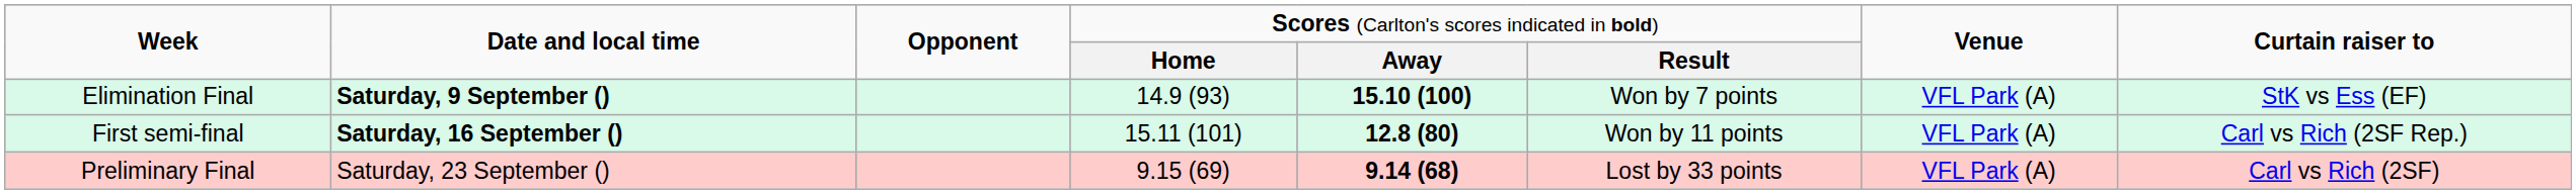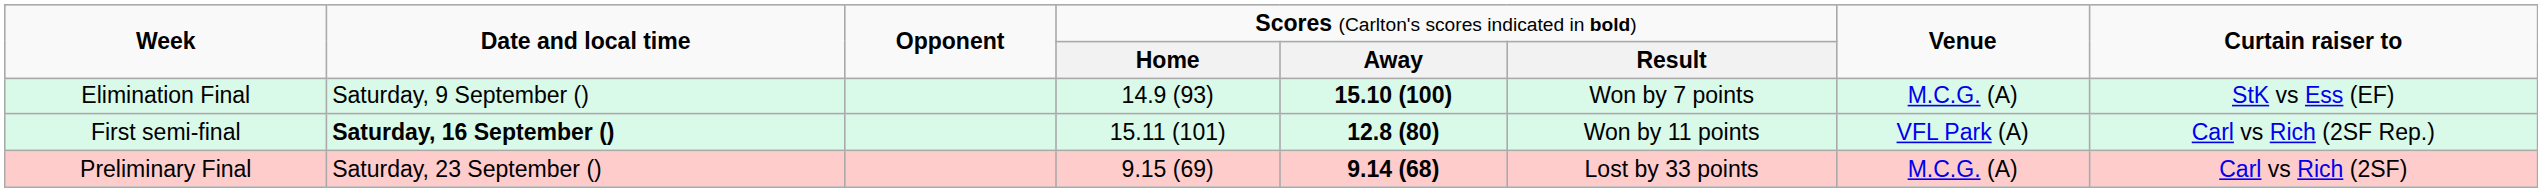Elimination Final | column 2: bold -> normal
Elimination Final | column 7: VFL Park (A) -> M.C.G. (A)
Preliminary Final | column 7: VFL Park (A) -> M.C.G. (A)
